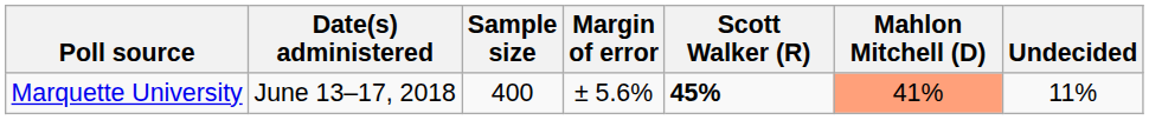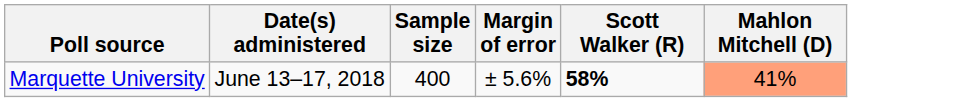- column: Undecided | 11%
Marquette University | Scott Walker (R): 45% -> 58%
